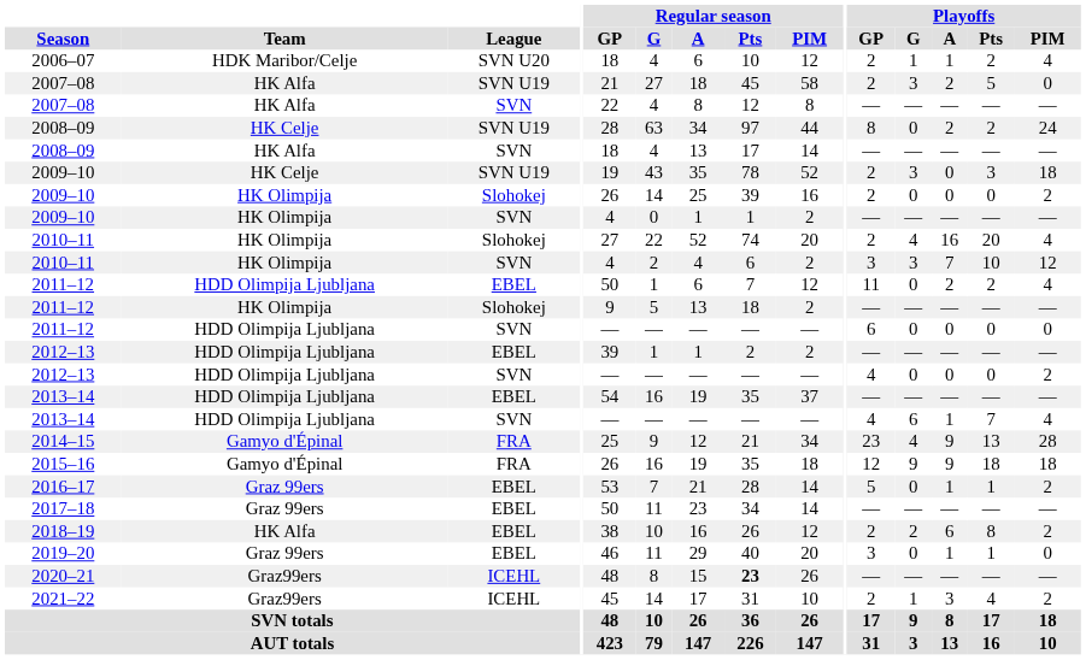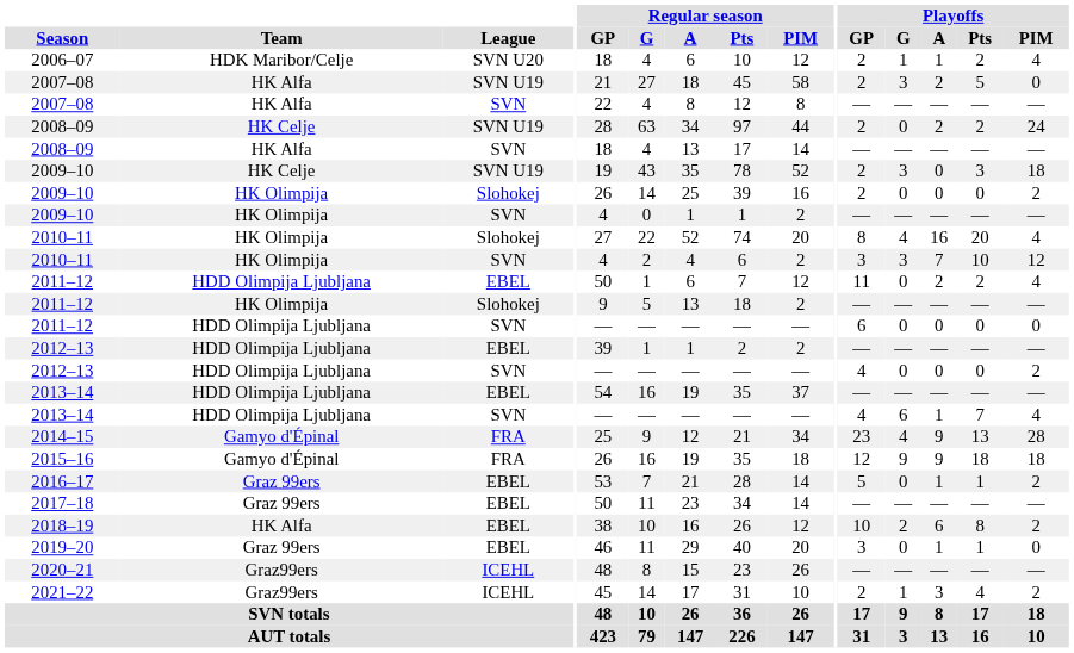2008–09 / SVN U19 | Playoffs / GP: 8 -> 2
2010–11 / Slohokej | Playoffs / GP: 2 -> 8
2018–19 | Playoffs / GP: 2 -> 10
2020–21 | Regular season / Pts: bold -> normal
